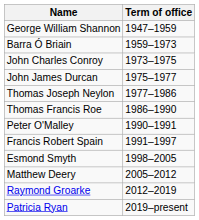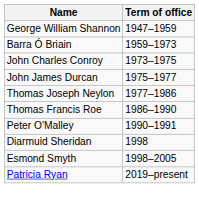- row: Francis Robert Spain | 1991–1997
+ row: Diarmuid Sheridan | 1998
- row: Matthew Deery | 2005–2012
- row: Raymond Groarke | 2012–2019
